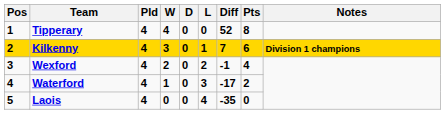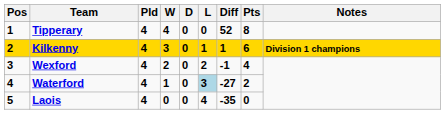Kilkenny | Diff: 7 -> 1
Waterford | L: no background -> lightblue background
Waterford | Diff: -17 -> -27
